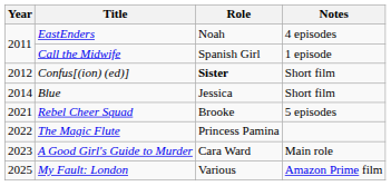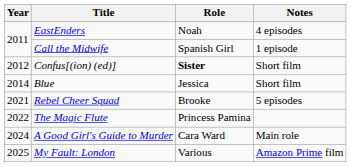A Good Girl's Guide to Murder | Year: 2023 -> 2024
